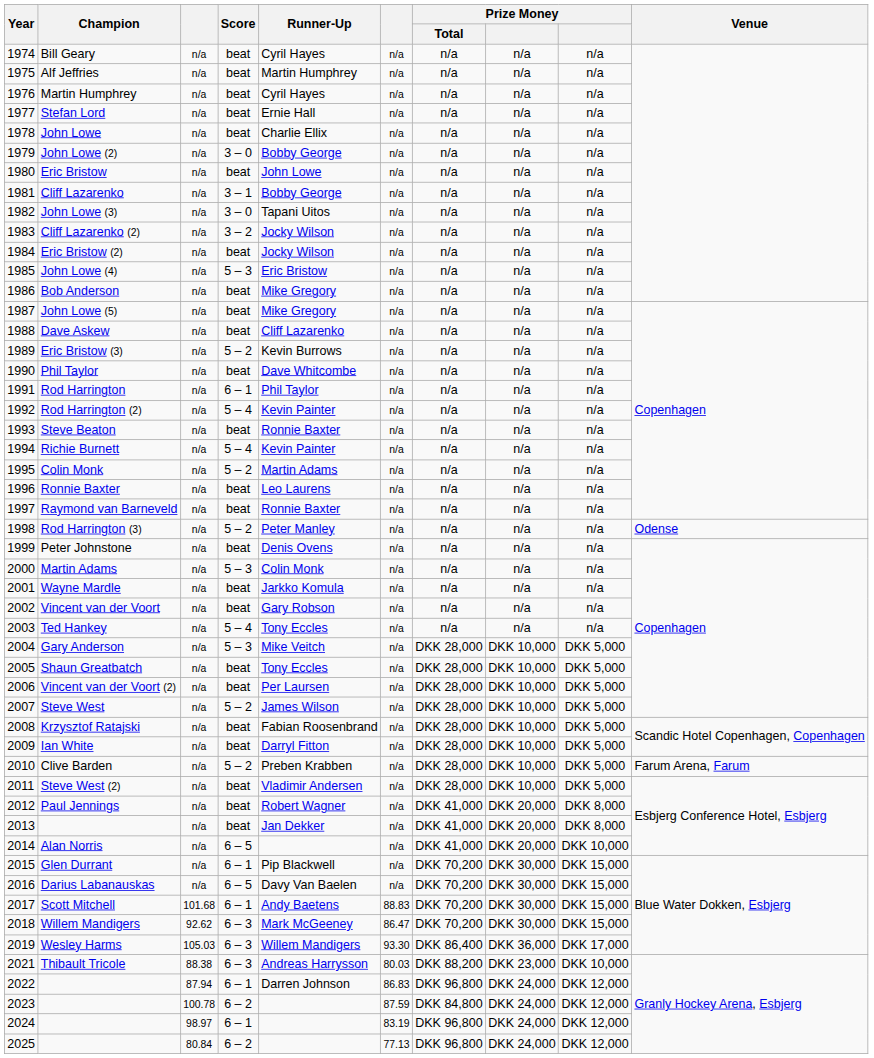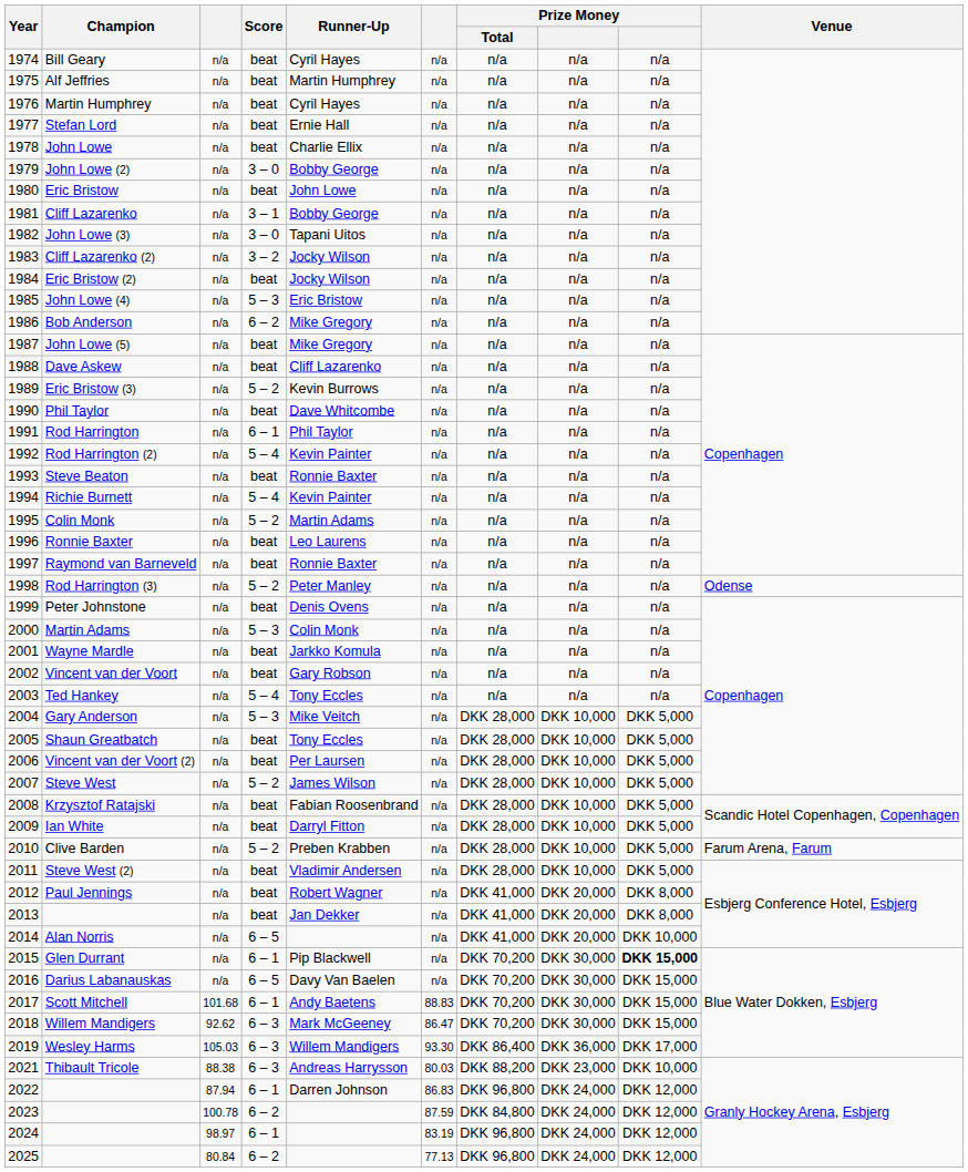Bob Anderson | Score: beat -> 6 – 2
Glen Durrant | column 9: normal -> bold
